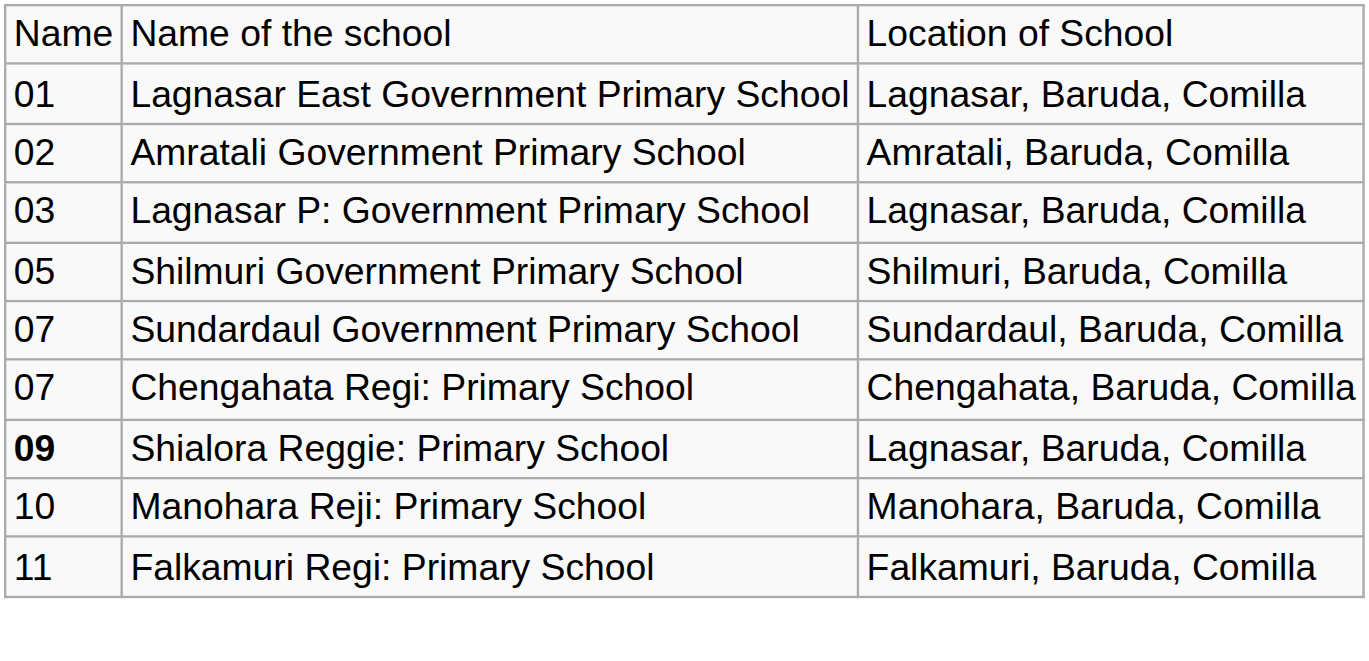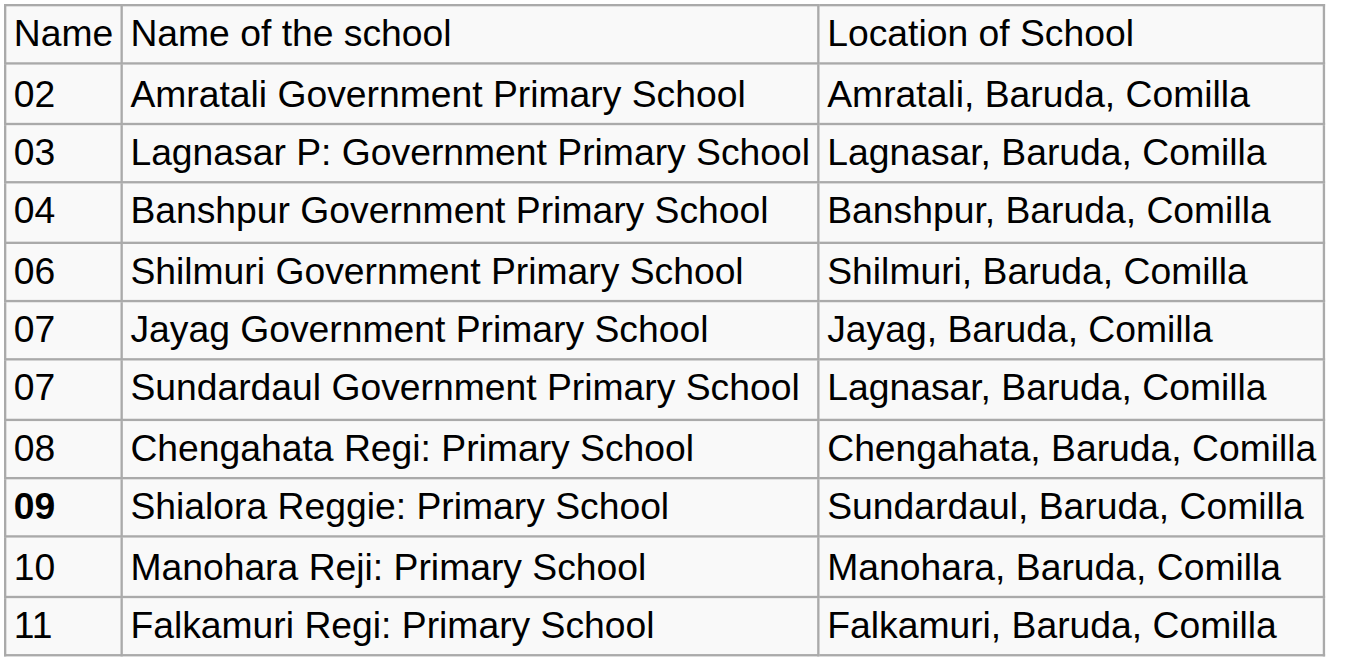- row: 01 | Lagnasar East Government Primary School | Lagnasar, Baruda, Comilla
+ row: 04 | Banshpur Government Primary School | Banshpur, Baruda, Comilla
Shilmuri Government Primary School | column 1: 05 -> 06
+ row: 07 | Jayag Government Primary School | Jayag, Baruda, Comilla
Sundardaul Government Primary School | column 3: Sundardaul, Baruda, Comilla -> Lagnasar, Baruda, Comilla
Chengahata Regi: Primary School | column 1: 07 -> 08
Shialora Reggie: Primary School | column 3: Lagnasar, Baruda, Comilla -> Sundardaul, Baruda, Comilla
